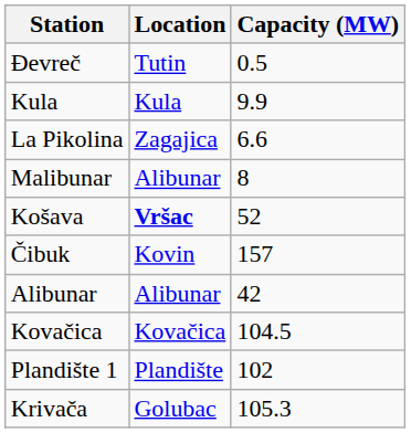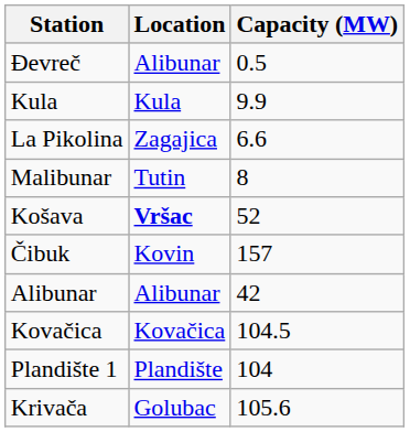Đevreč | Location: Tutin -> Alibunar
Malibunar | Location: Alibunar -> Tutin
Plandište 1 | Capacity (MW): 102 -> 104
Krivača | Capacity (MW): 105.3 -> 105.6
